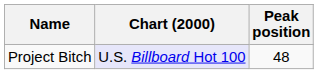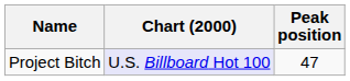Project Bitch | Peak position: 48 -> 47
